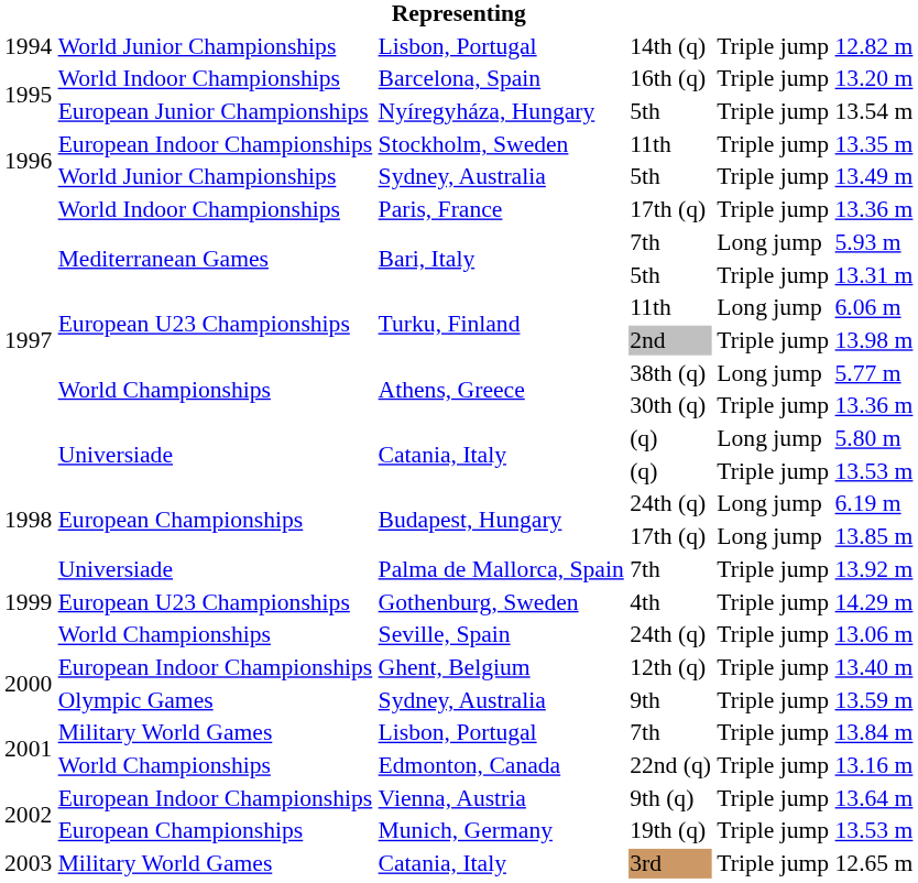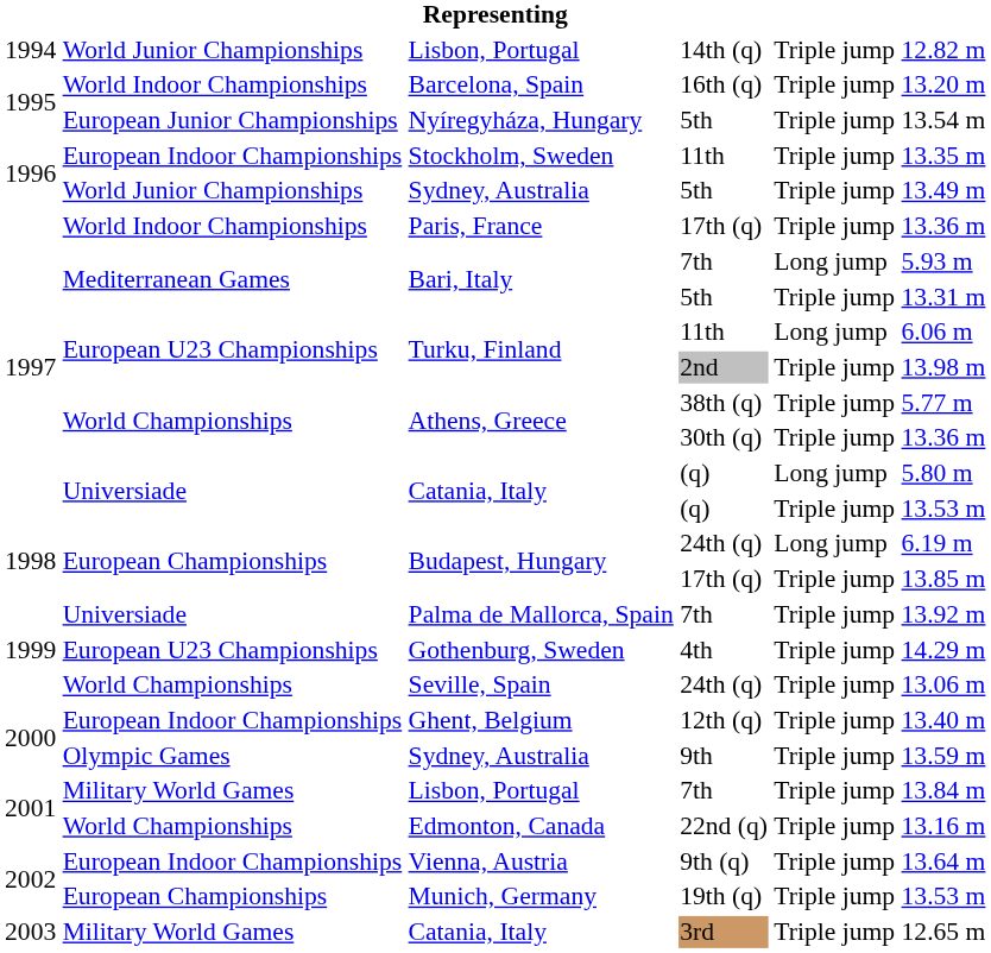Athens, Greece / 38th (q) | column 5: Long jump -> Triple jump
Budapest, Hungary / 17th (q) | column 5: Long jump -> Triple jump
